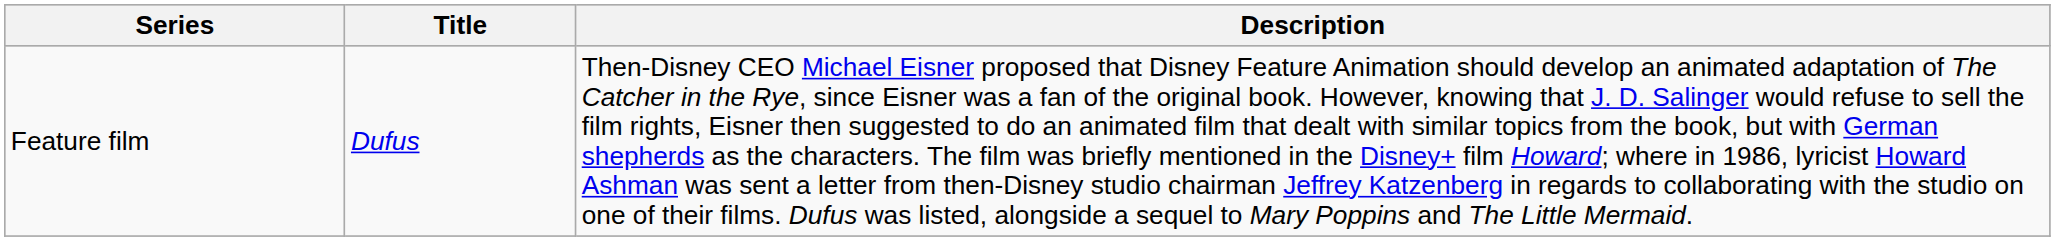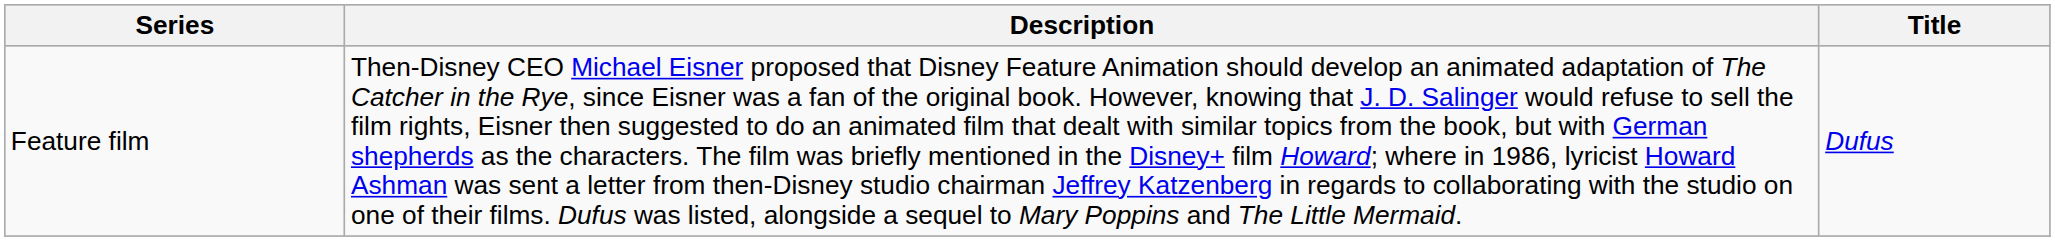columns swapped: Title <-> Description
